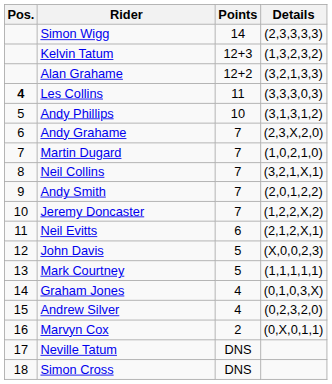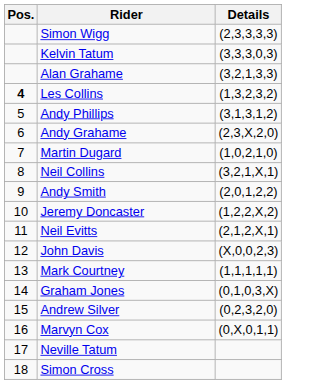- column: Points | 14 | 12+3 | 12+2 | 11 | 10 | 7 | 7 | 7 | 7 | 7 | 6 | 5 | 5 | 4 | 4 | 2 | DNS | DNS
Kelvin Tatum | Details: (1,3,2,3,2) -> (3,3,3,0,3)
Les Collins | Details: (3,3,3,0,3) -> (1,3,2,3,2)
